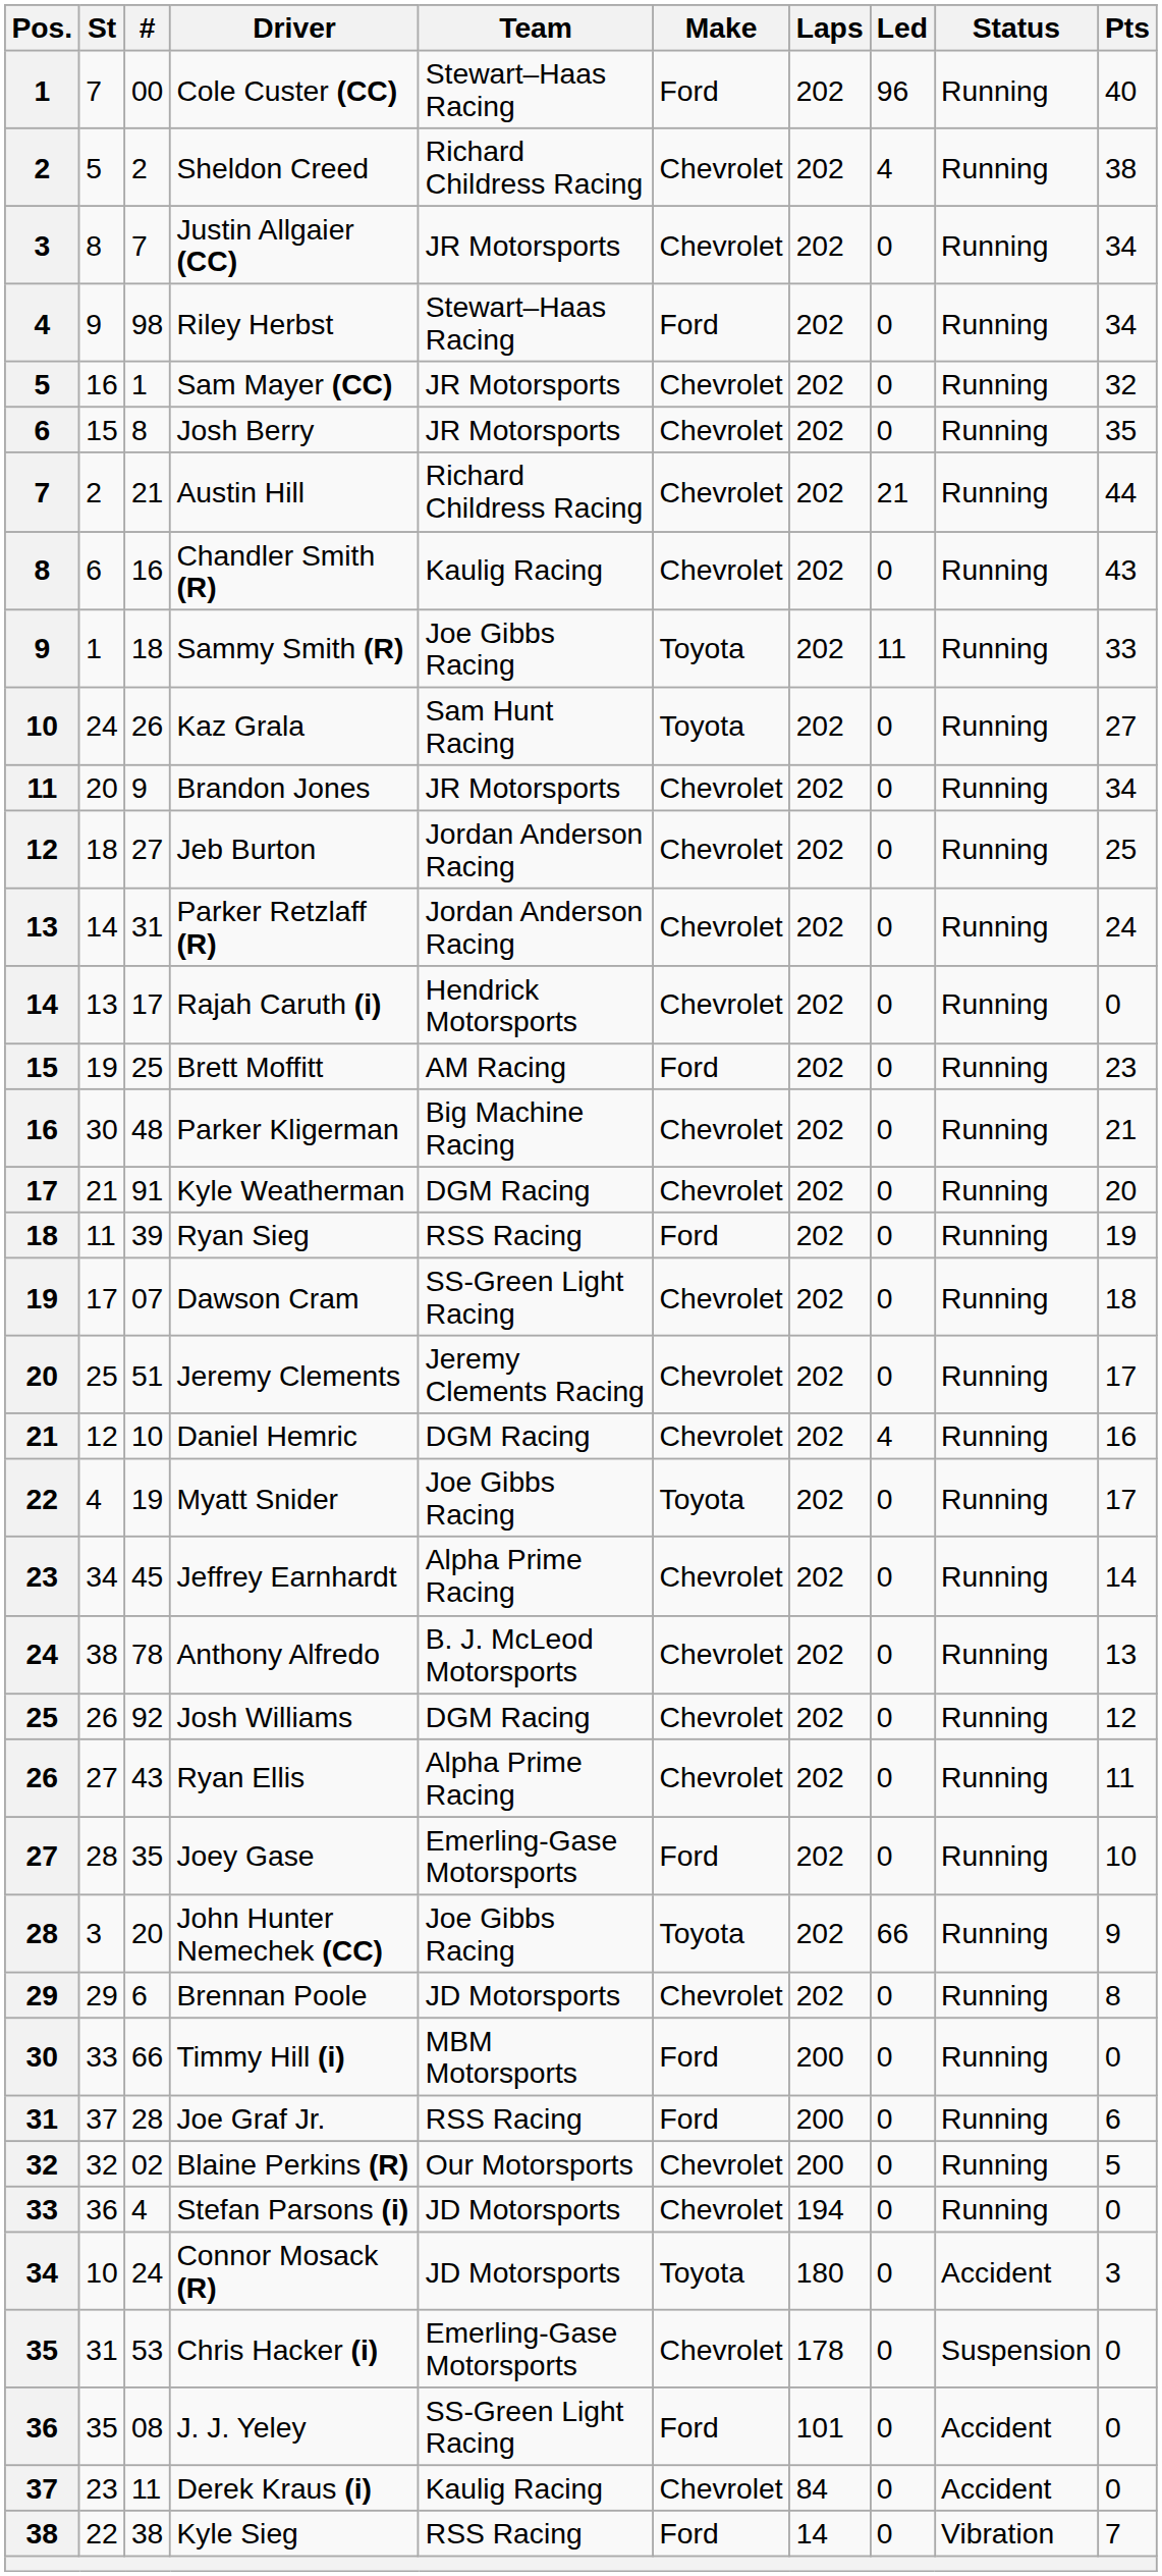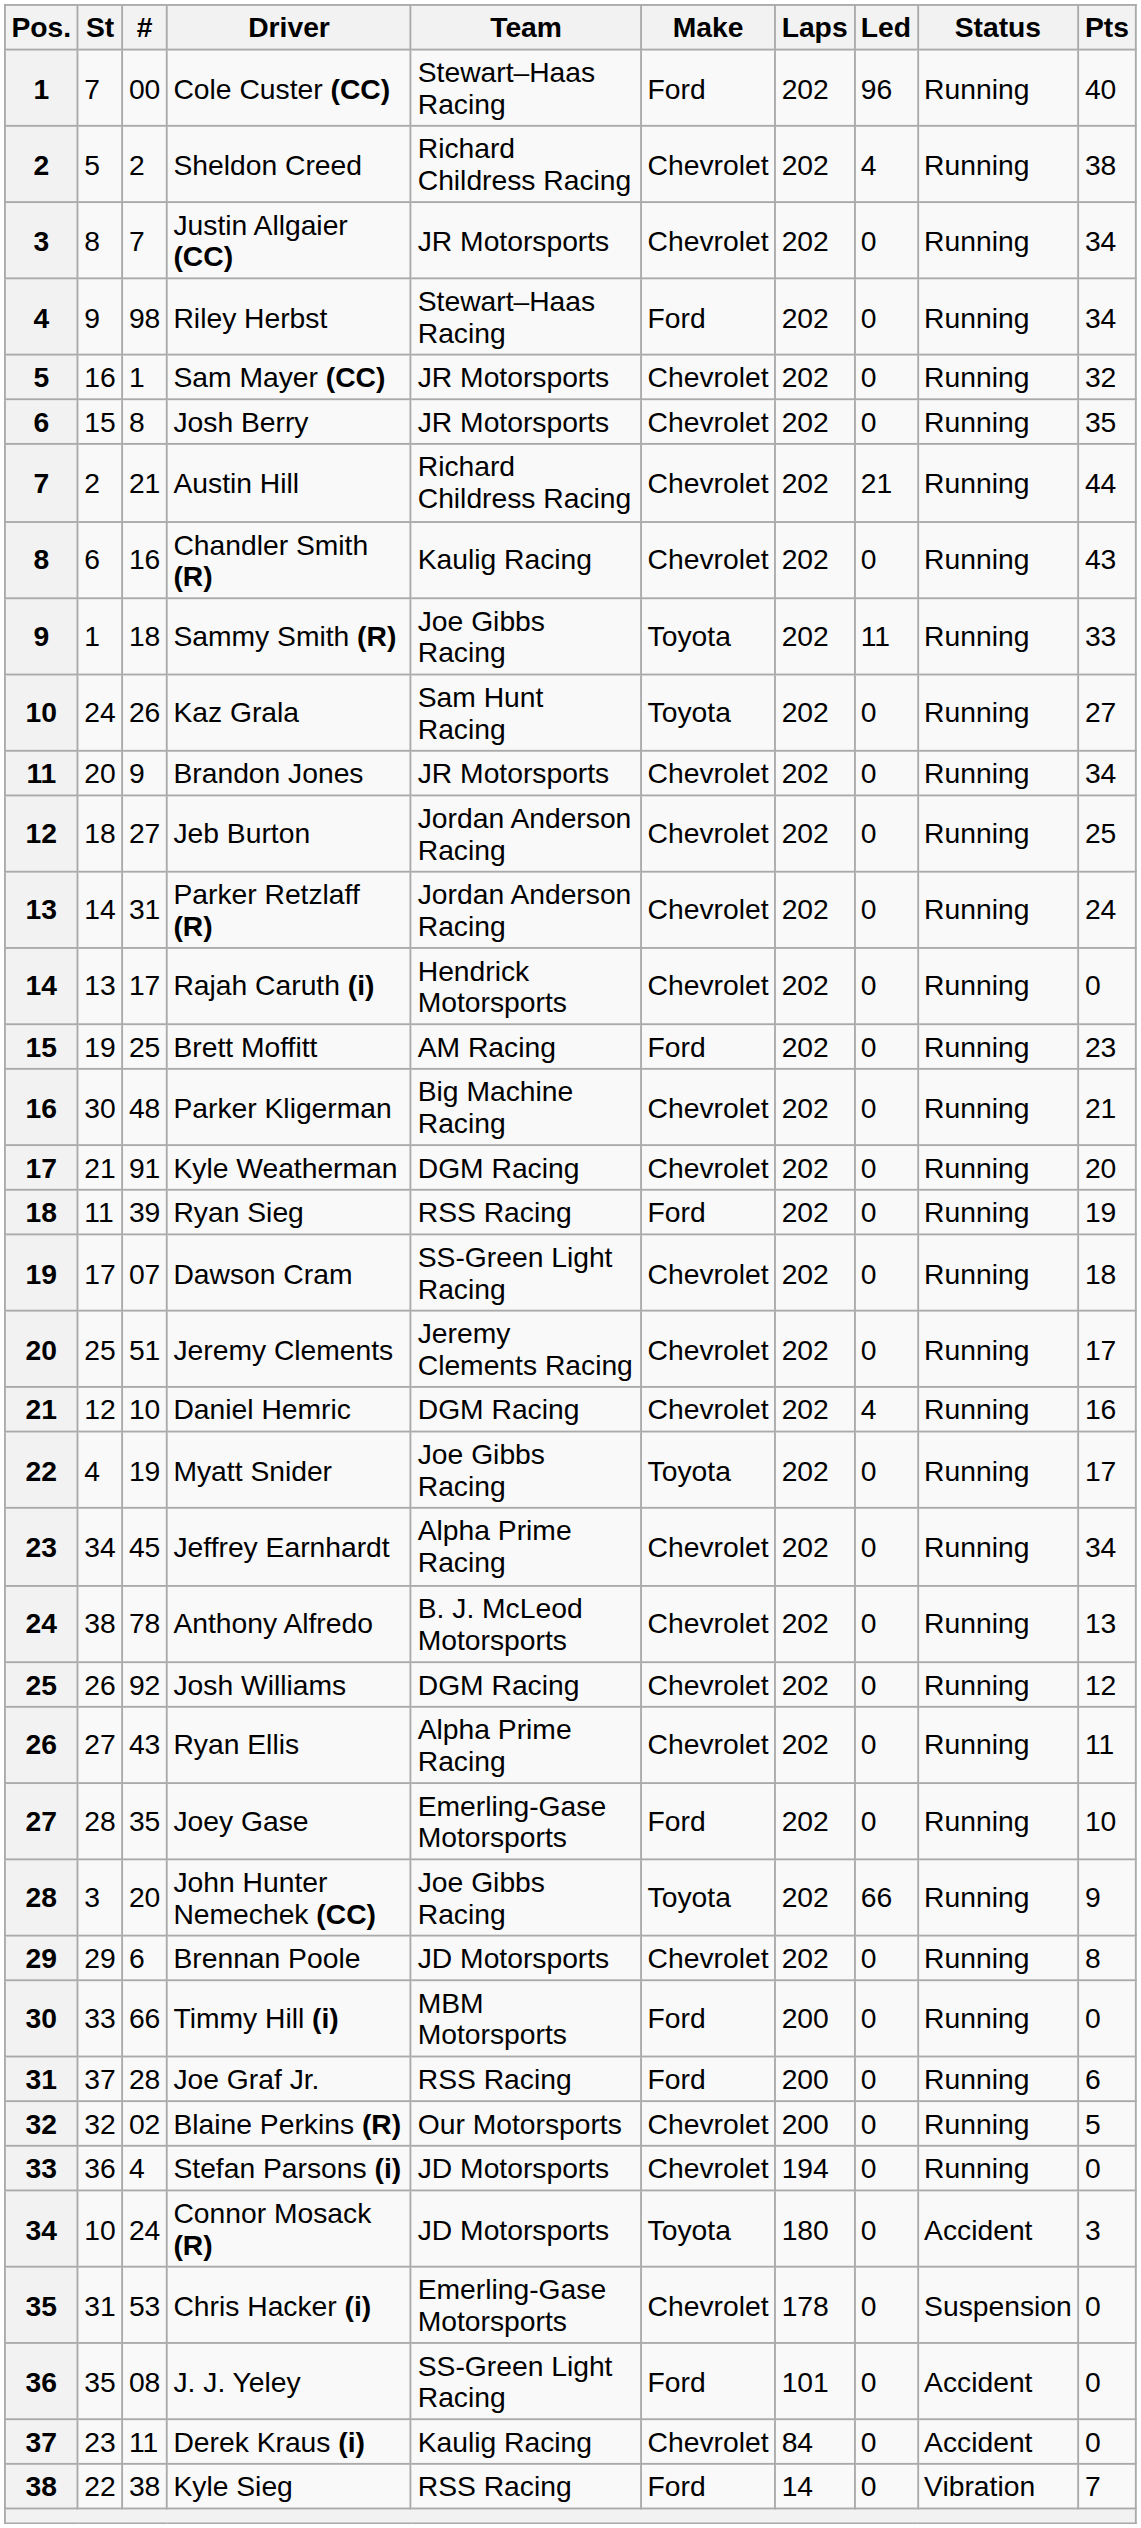Jeffrey Earnhardt | Pts: 14 -> 34
